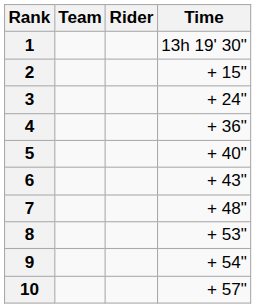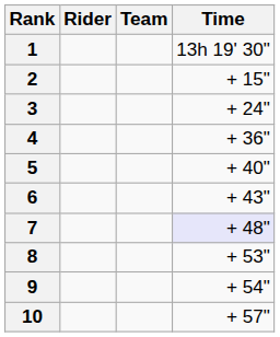columns swapped: Rider <-> Team
7 | Time: no background -> lavender background
